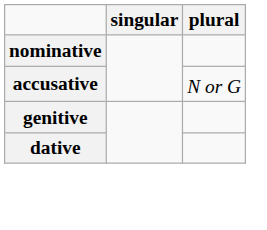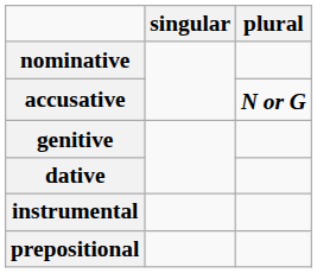accusative | plural: normal -> bold
+ row: instrumental
+ row: prepositional
